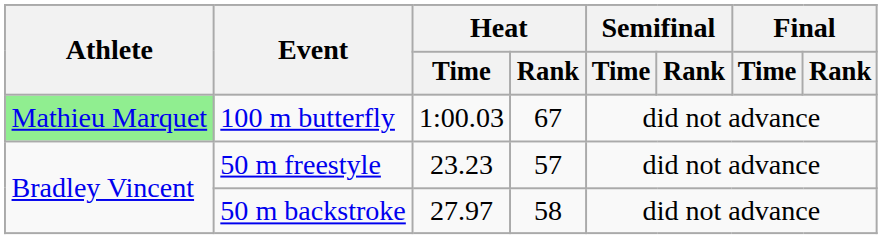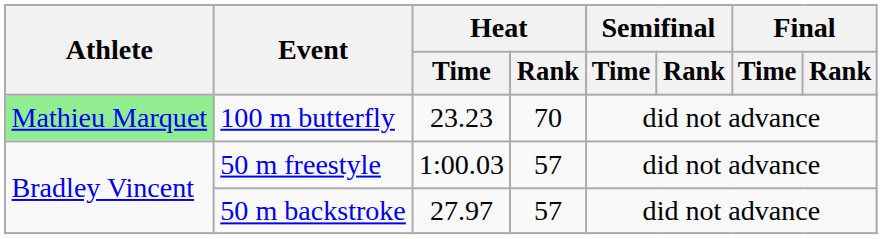100 m butterfly | Heat / Time: 1:00.03 -> 23.23
100 m butterfly | Heat / Rank: 67 -> 70
50 m freestyle | Heat / Time: 23.23 -> 1:00.03
50 m backstroke | Heat / Rank: 58 -> 57
